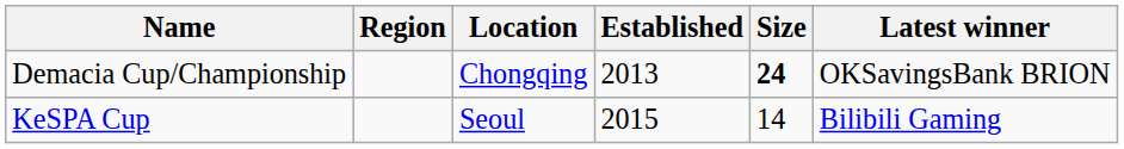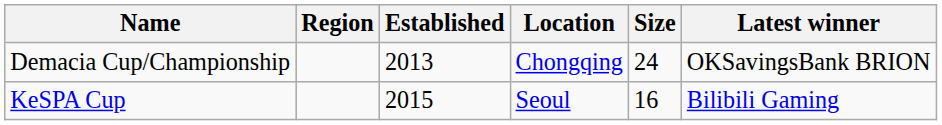columns swapped: Location <-> Established
Demacia Cup/Championship | Size: bold -> normal
KeSPA Cup | Size: 14 -> 16
